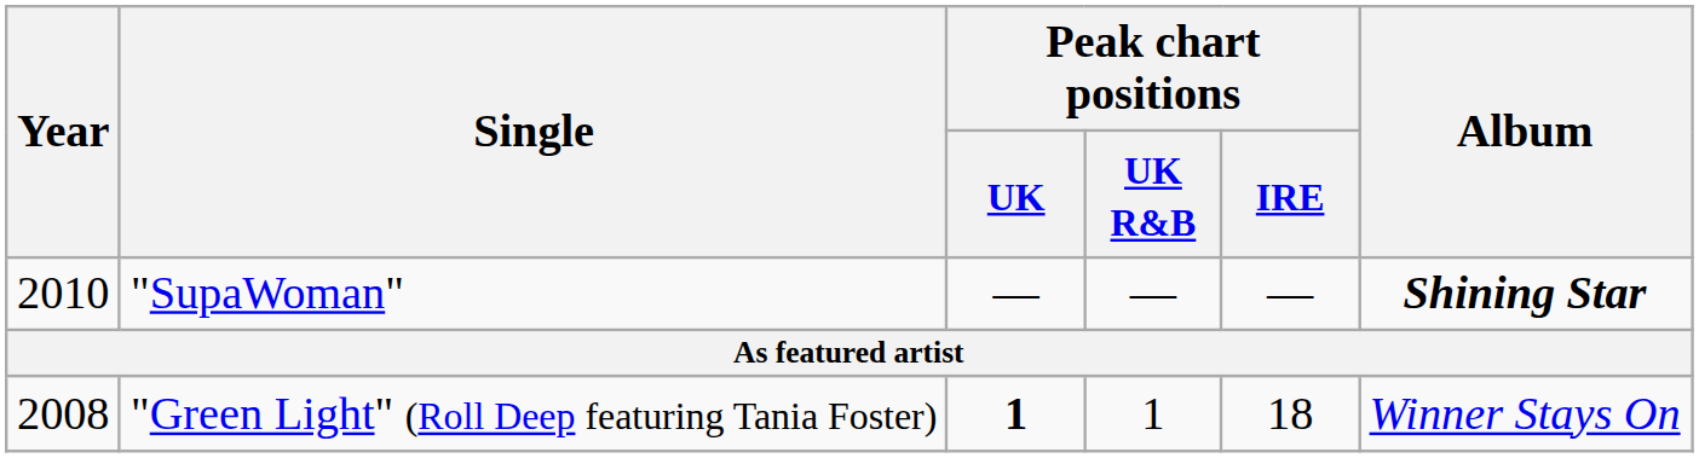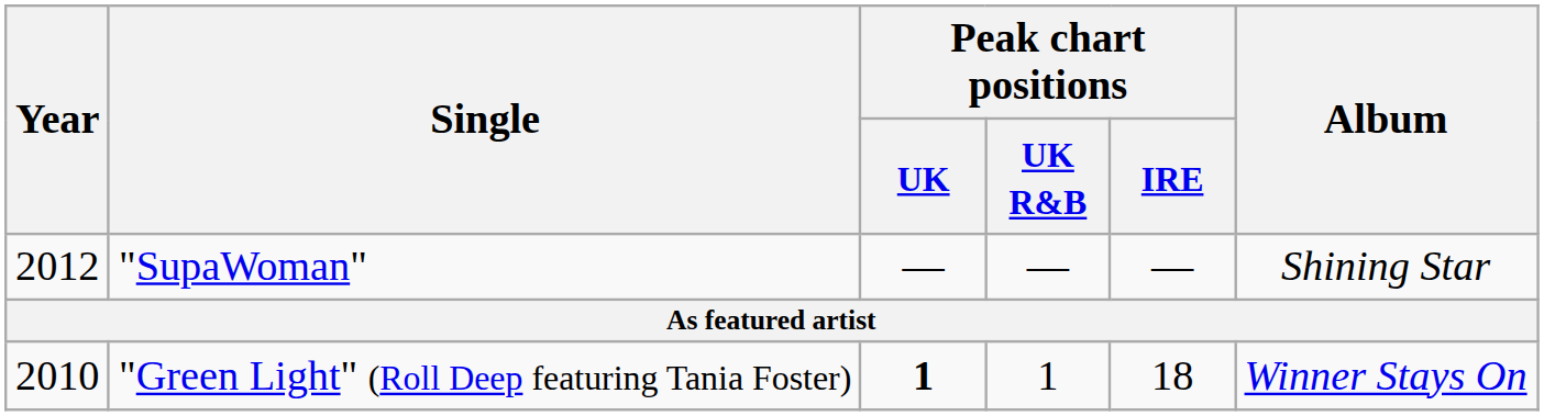"SupaWoman" | Year: 2010 -> 2012
"SupaWoman" | Album: bold -> normal
"Green Light" (Roll Deep featuring Tania Foster) | Year: 2008 -> 2010
